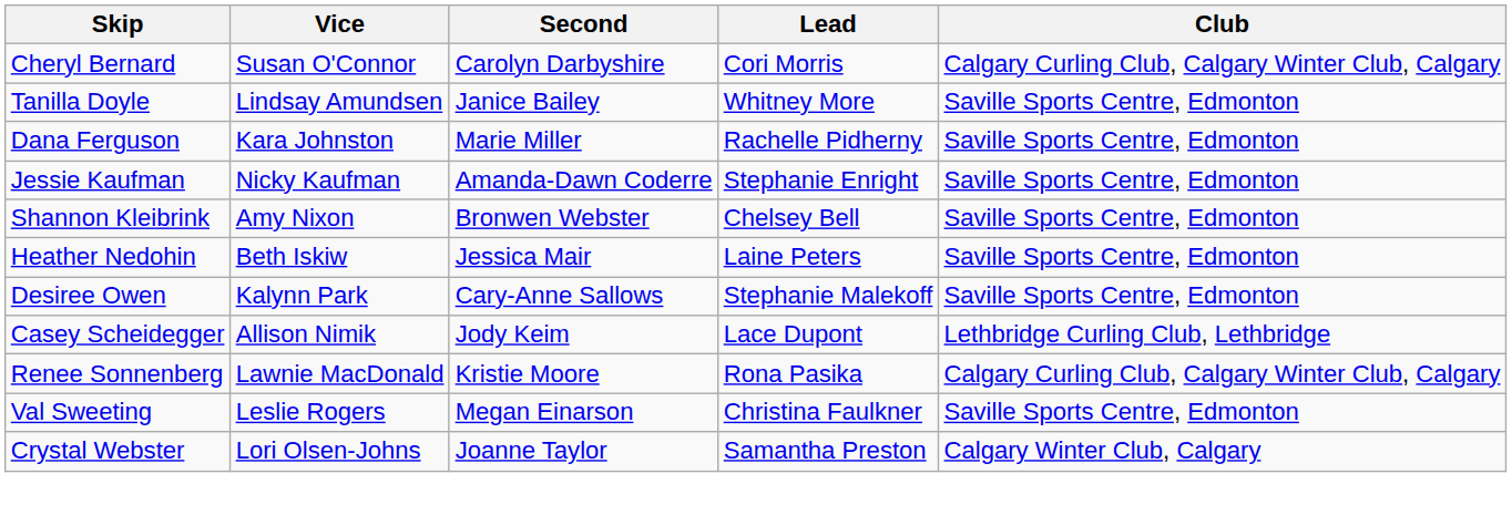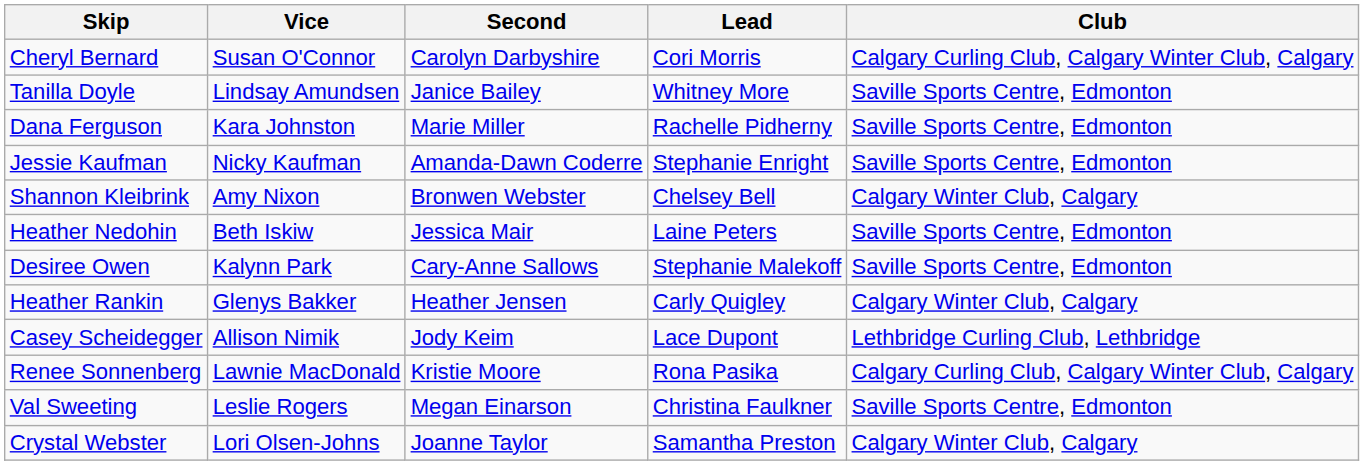Shannon Kleibrink | Club: Saville Sports Centre, Edmonton -> Calgary Winter Club, Calgary
+ row: Heather Rankin | Glenys Bakker | Heather Jensen | Carly Quigley | Calgary Winter Club, Calgary
